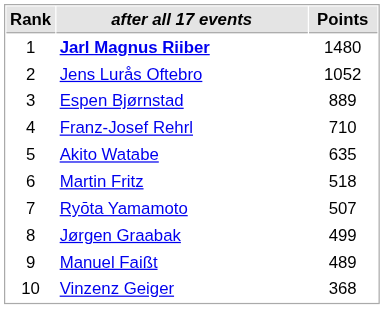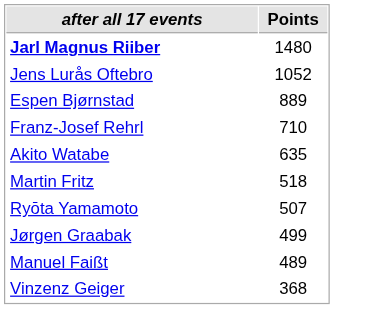- column: Rank | 1 | 2 | 3 | 4 | 5 | 6 | 7 | 8 | 9 | 10
